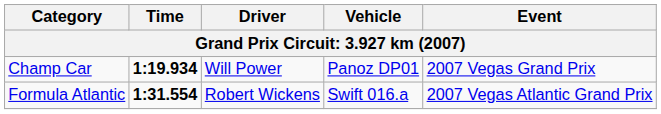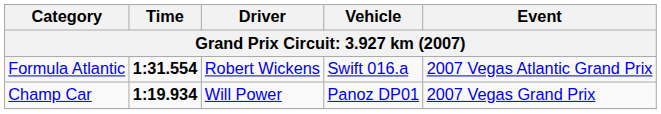rows swapped: Champ Car <-> Formula Atlantic
